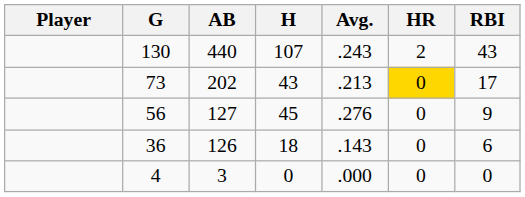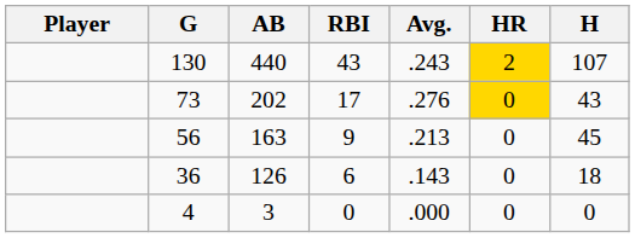columns swapped: H <-> RBI
130 | HR: no background -> gold background
73 | Avg.: .213 -> .276
56 | AB: 127 -> 163
56 | Avg.: .276 -> .213
